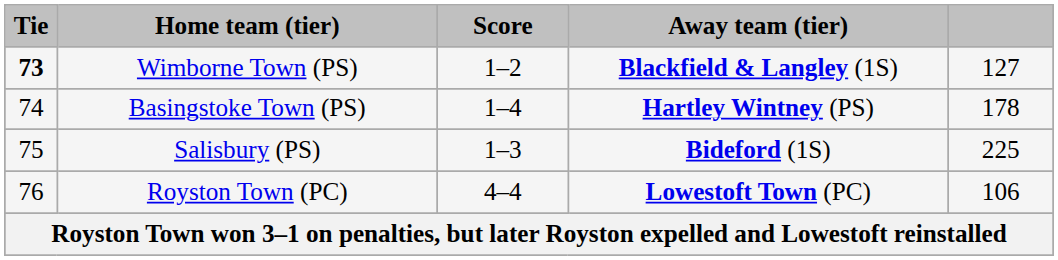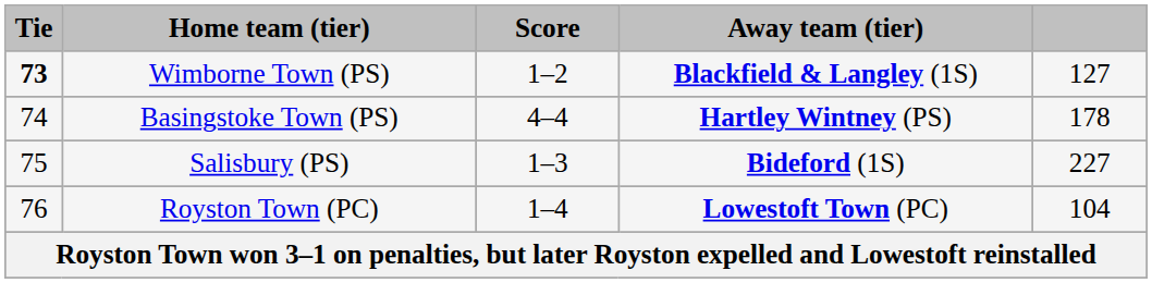Basingstoke Town (PS) | Score: 1–4 -> 4–4
Salisbury (PS) | column 5: 225 -> 227
Royston Town (PC) | Score: 4–4 -> 1–4
Royston Town (PC) | column 5: 106 -> 104
